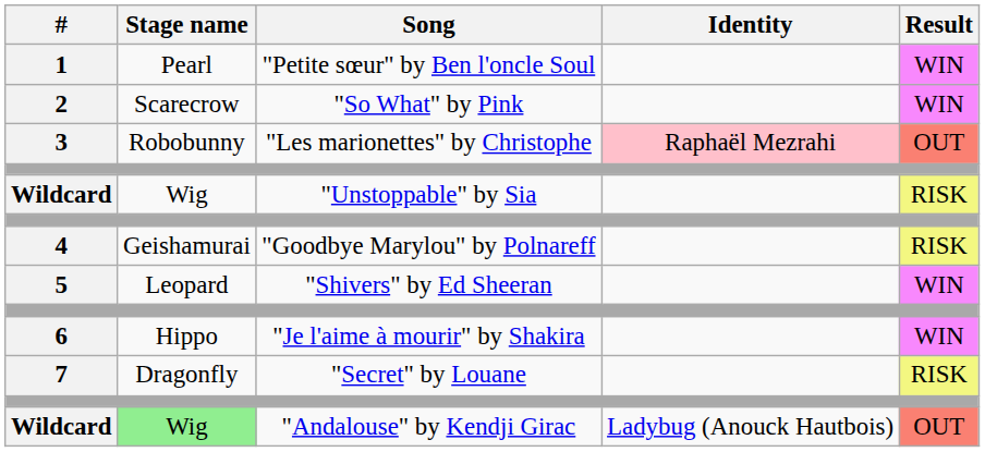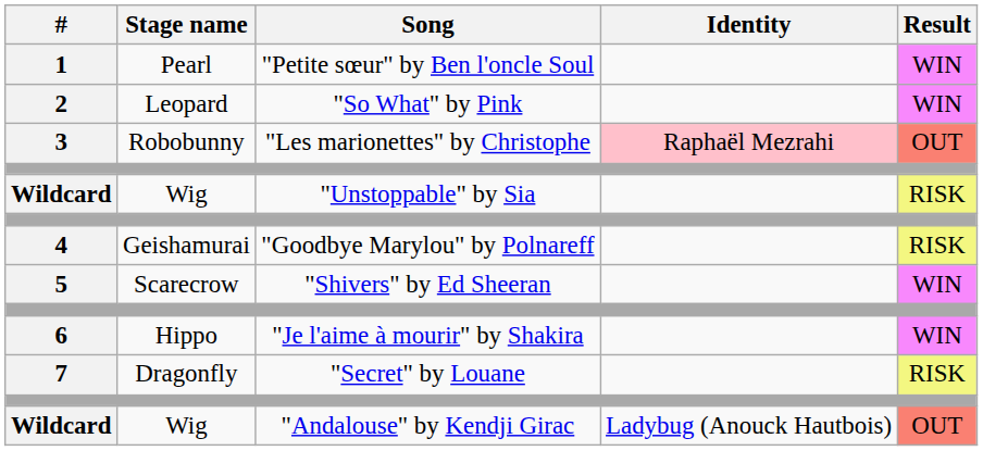"So What" by Pink | Stage name: Scarecrow -> Leopard
"Shivers" by Ed Sheeran | Stage name: Leopard -> Scarecrow
"Andalouse" by Kendji Girac | Stage name: lightgreen background -> no background
